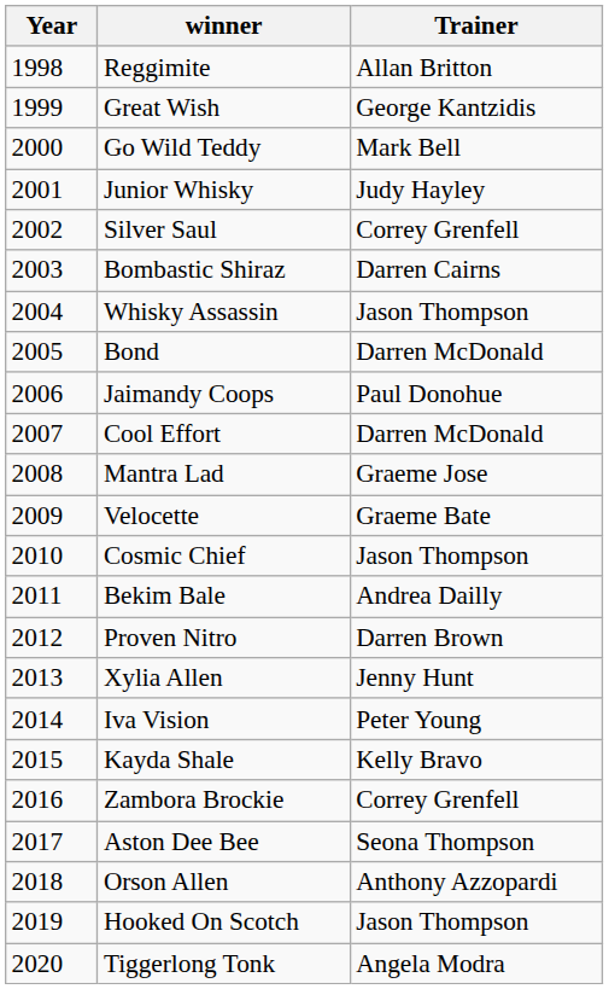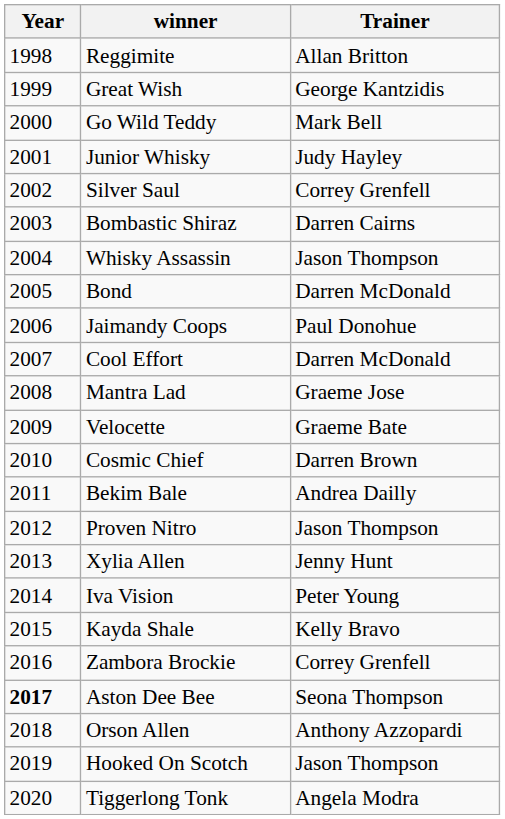Cosmic Chief | Trainer: Jason Thompson -> Darren Brown
Proven Nitro | Trainer: Darren Brown -> Jason Thompson
Aston Dee Bee | Year: normal -> bold
